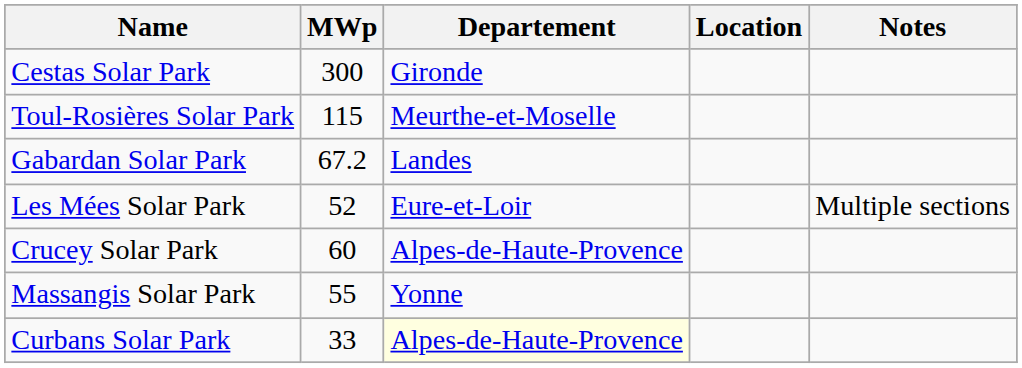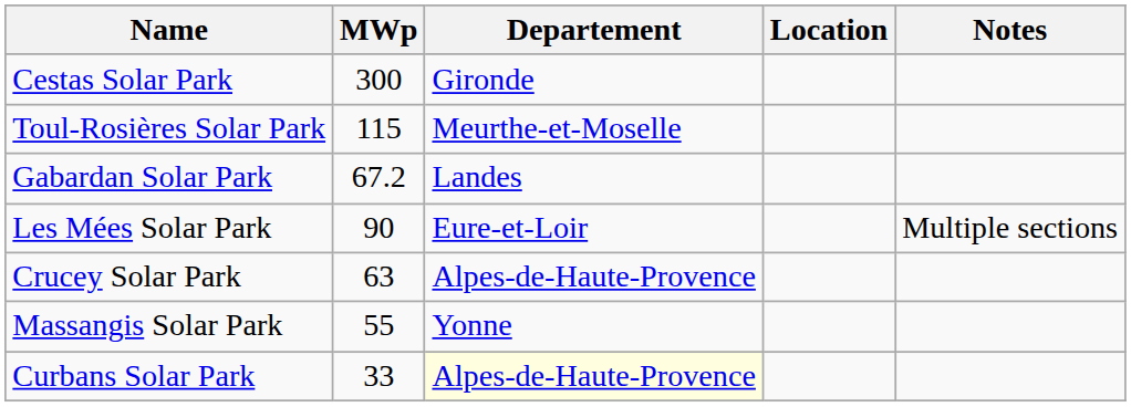Les Mées Solar Park | MWp: 52 -> 90
Crucey Solar Park | MWp: 60 -> 63
